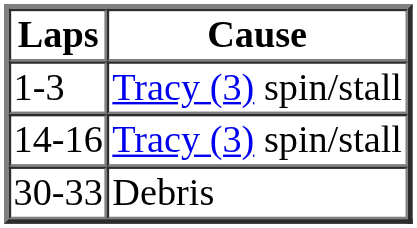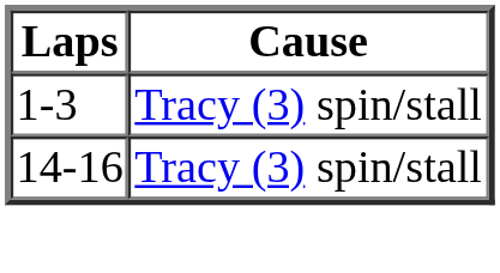- row: 30-33 | Debris
